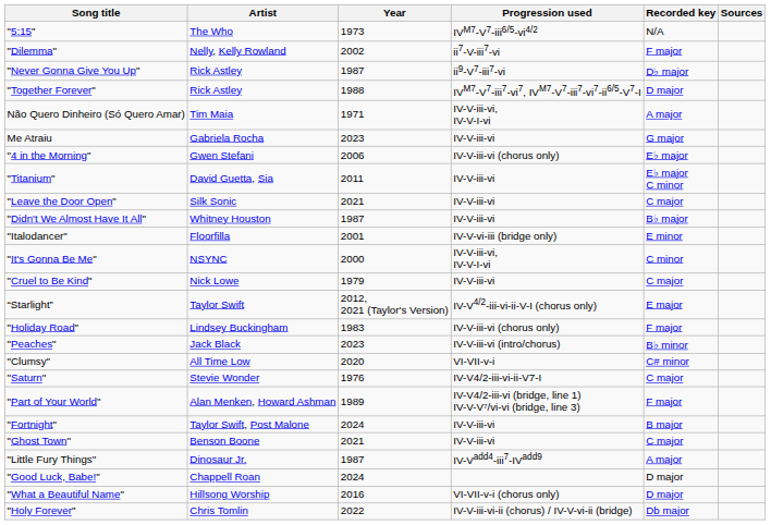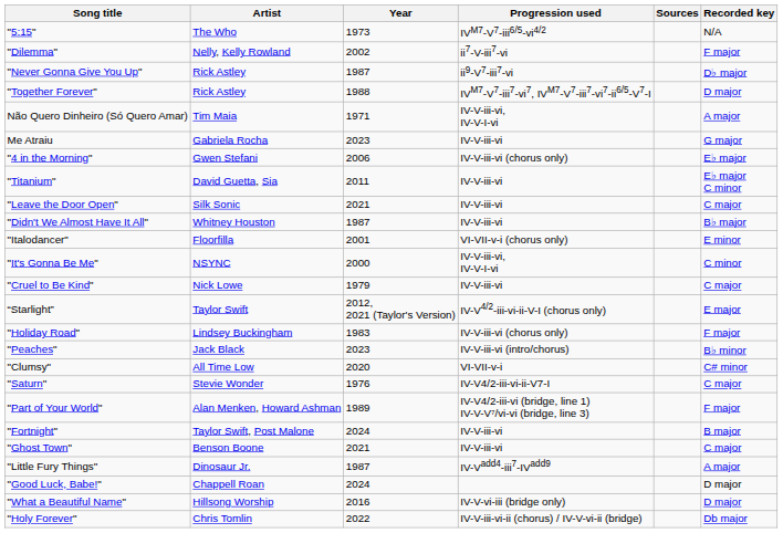columns swapped: Recorded key <-> Sources
"Italodancer" | Progression used: IV-V-vi-iii (bridge only) -> VI-VII-v-i (chorus only)
"What a Beautiful Name" | Progression used: VI-VII-v-i (chorus only) -> IV-V-vi-iii (bridge only)
